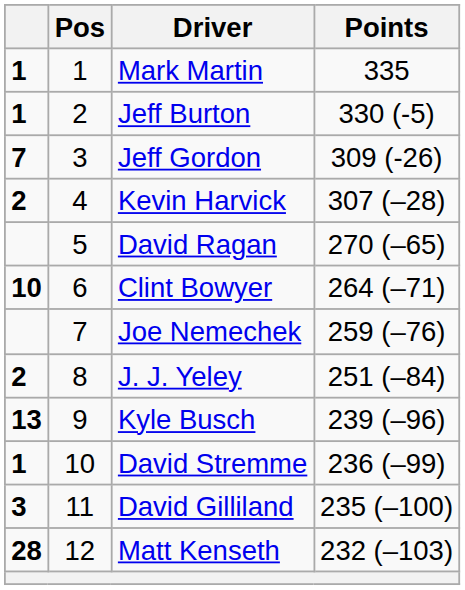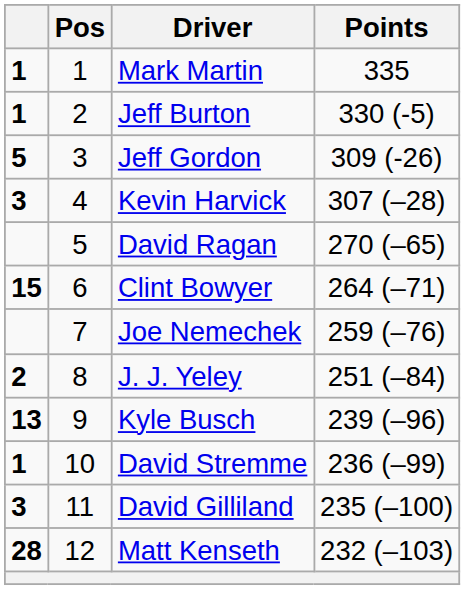Jeff Gordon | column 1: 7 -> 5
Kevin Harvick | column 1: 2 -> 3
Clint Bowyer | column 1: 10 -> 15
